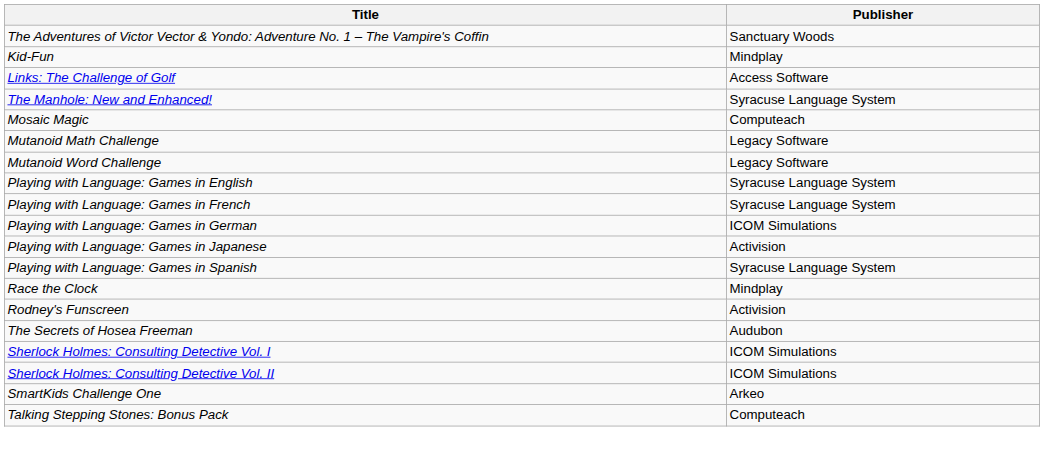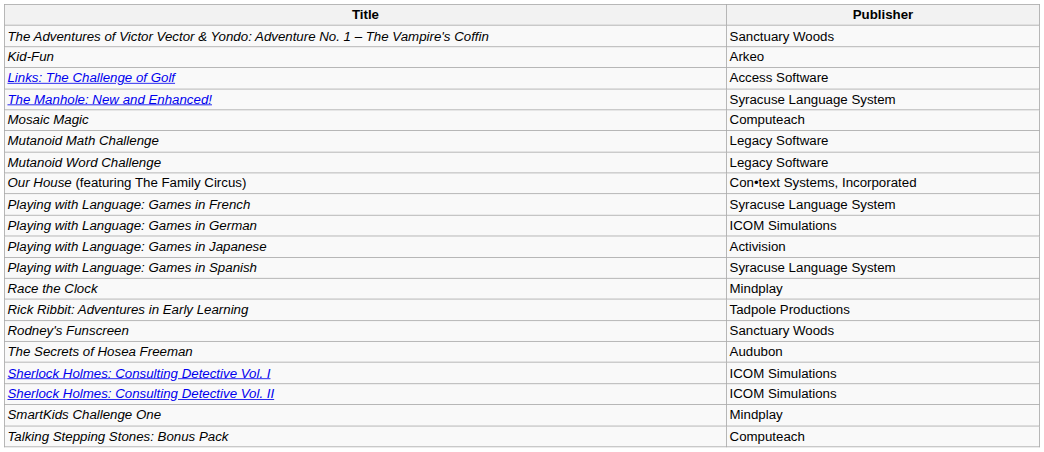Kid-Fun | Publisher: Mindplay -> Arkeo
+ row: Our House (featuring The Family Circus) | Con•text Systems, Incorporated
- row: Playing with Language: Games in English | Syracuse Language System
+ row: Rick Ribbit: Adventures in Early Learning | Tadpole Productions
Rodney's Funscreen | Publisher: Activision -> Sanctuary Woods
SmartKids Challenge One | Publisher: Arkeo -> Mindplay
